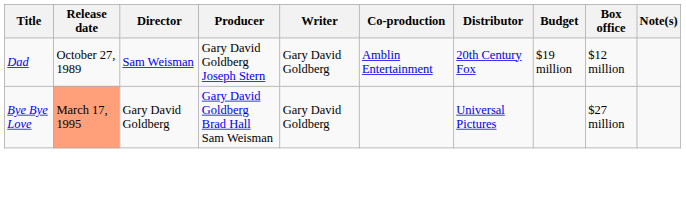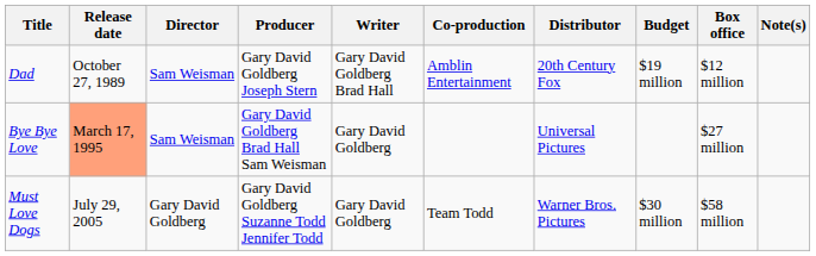Dad | Writer: Gary David Goldberg -> Gary David Goldberg Brad Hall
Bye Bye Love | Director: Gary David Goldberg -> Sam Weisman
+ row: Must Love Dogs | July 29, 2005 | Gary David Goldberg | Gary David Goldberg Suzanne Todd Jennifer Todd | Gary David Goldberg | Team Todd | Warner Bros. Pictures | $30 million | $58 million
